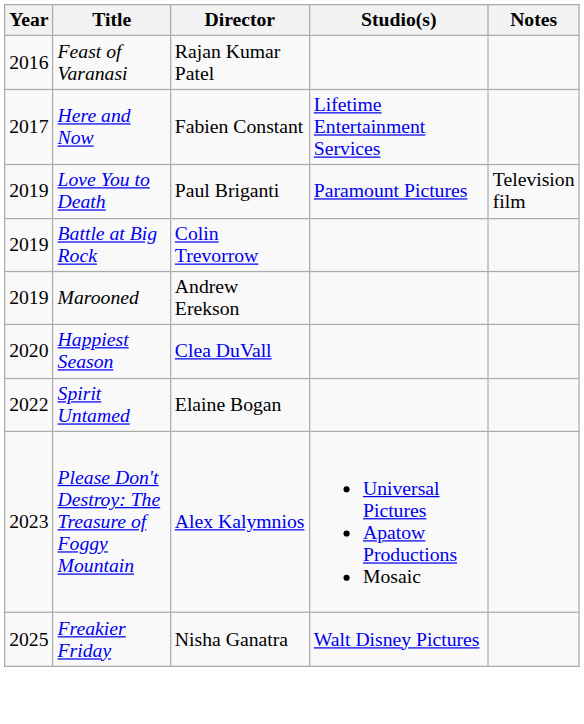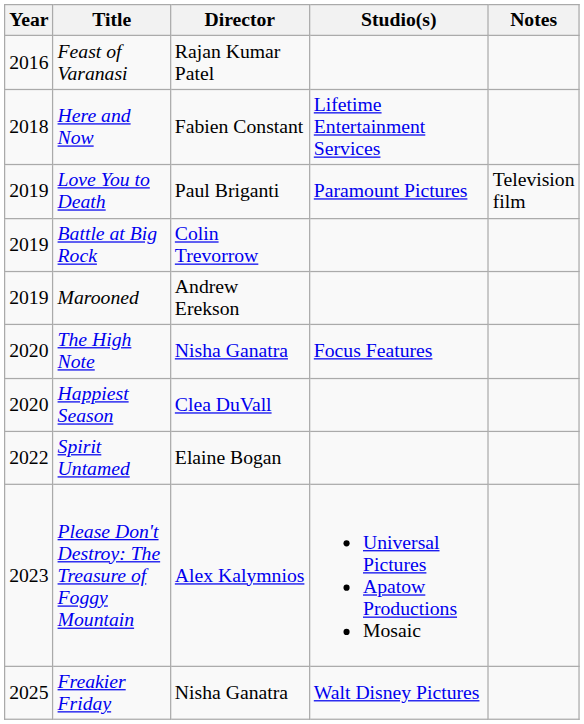Here and Now | Year: 2017 -> 2018
+ row: 2020 | The High Note | Nisha Ganatra | Focus Features
